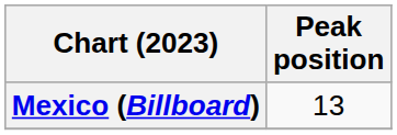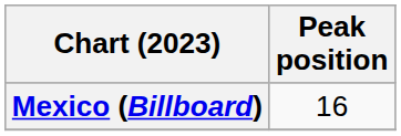Mexico (Billboard) | Peak position: 13 -> 16
